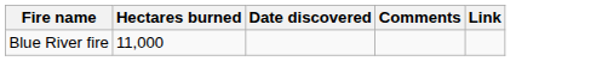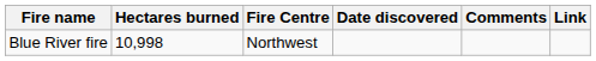+ column: Fire Centre | Northwest
Blue River fire | Hectares burned: 11,000 -> 10,998
